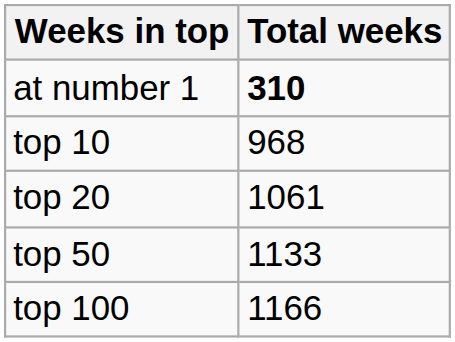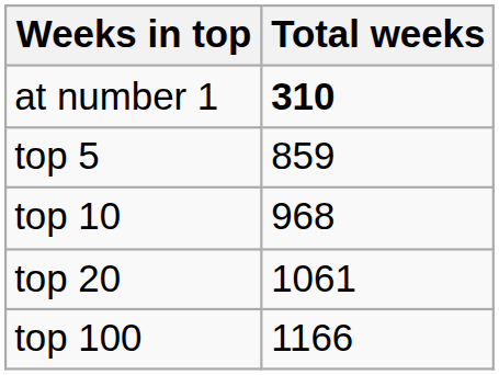+ row: top 5 | 859
- row: top 50 | 1133
